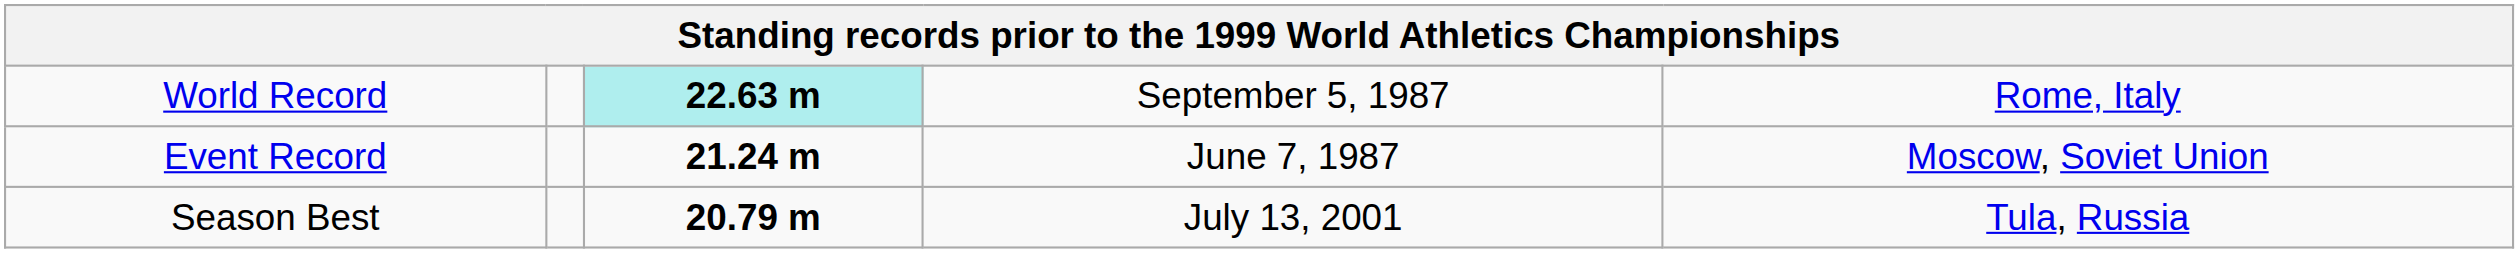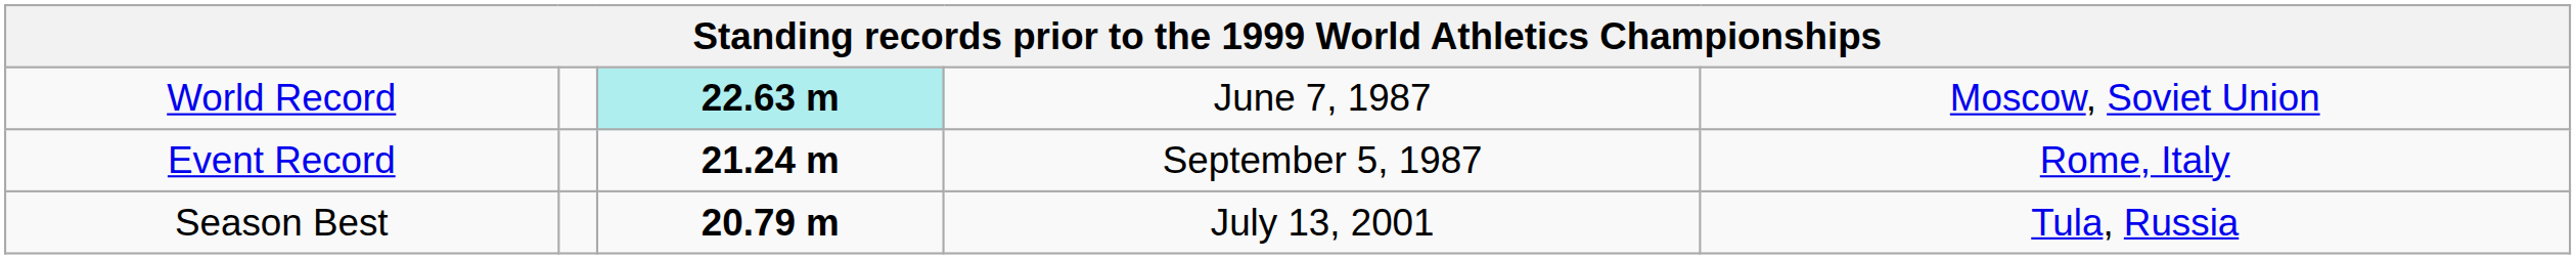World Record | column 4: September 5, 1987 -> June 7, 1987
World Record | column 5: Rome, Italy -> Moscow, Soviet Union
Event Record | column 4: June 7, 1987 -> September 5, 1987
Event Record | column 5: Moscow, Soviet Union -> Rome, Italy
